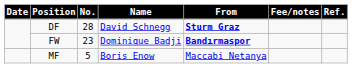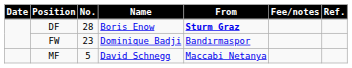DF | Name: David Schnegg -> Boris Enow
FW | From: bold -> normal
MF | Name: Boris Enow -> David Schnegg
